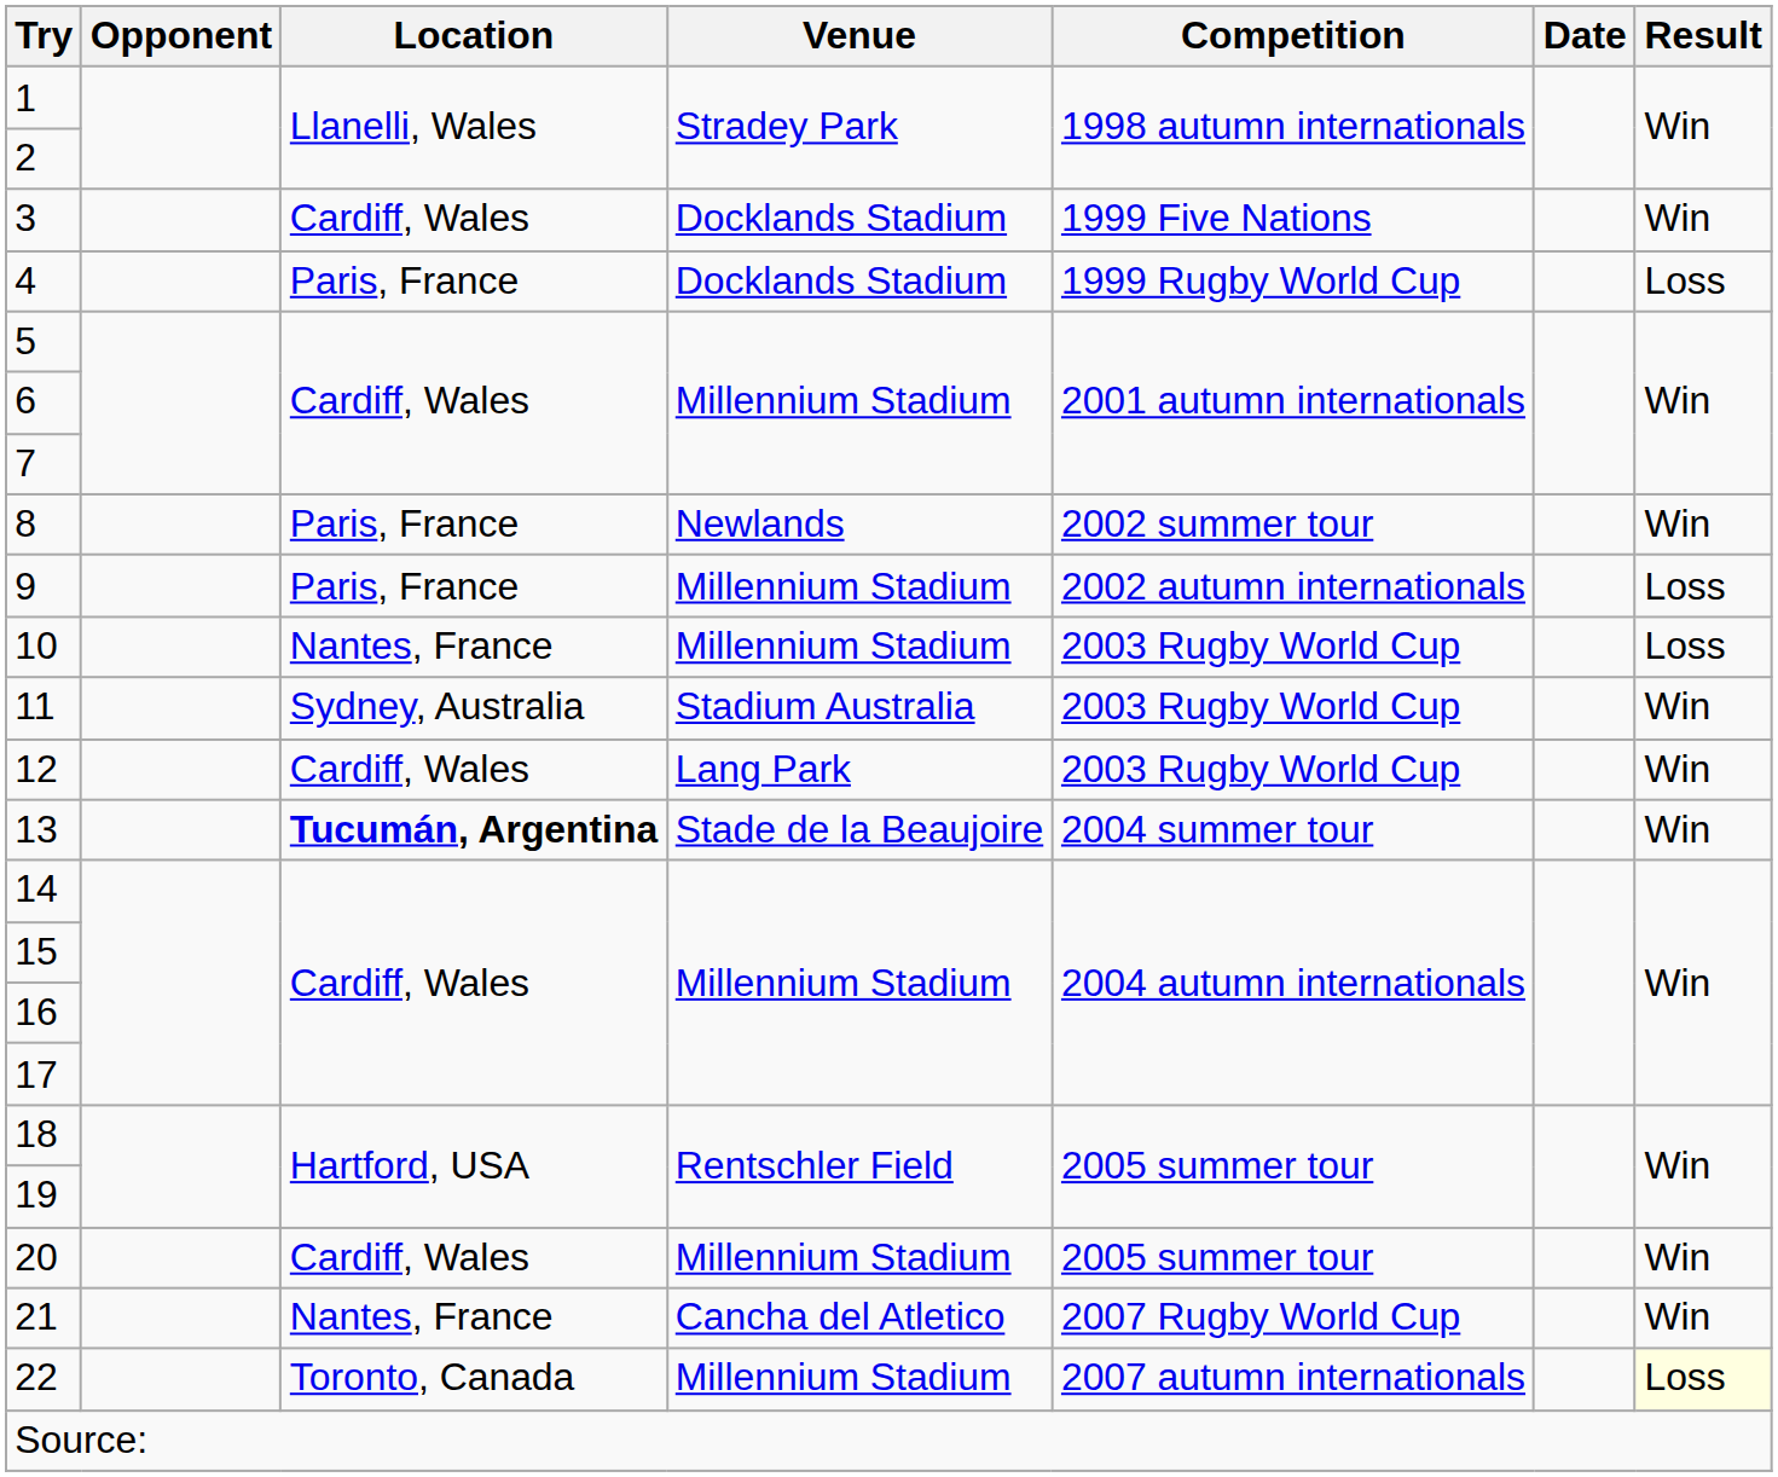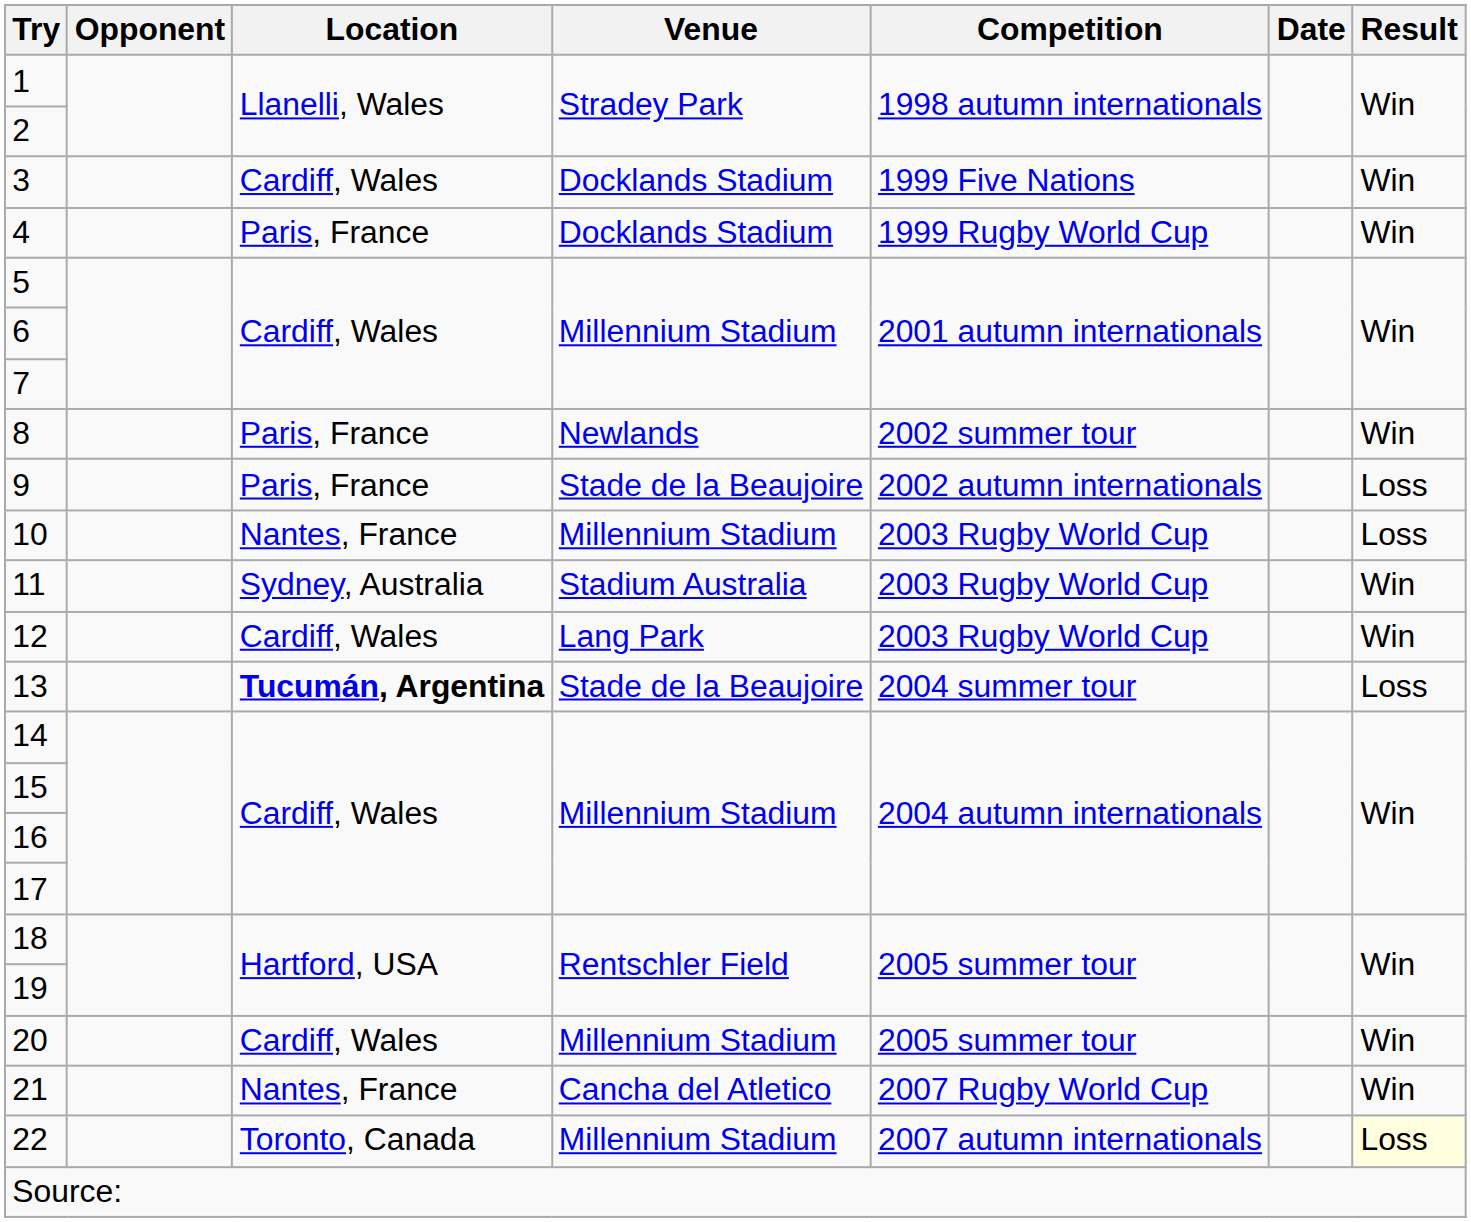4 | Result: Loss -> Win
9 | Venue: Millennium Stadium -> Stade de la Beaujoire
13 | Result: Win -> Loss
